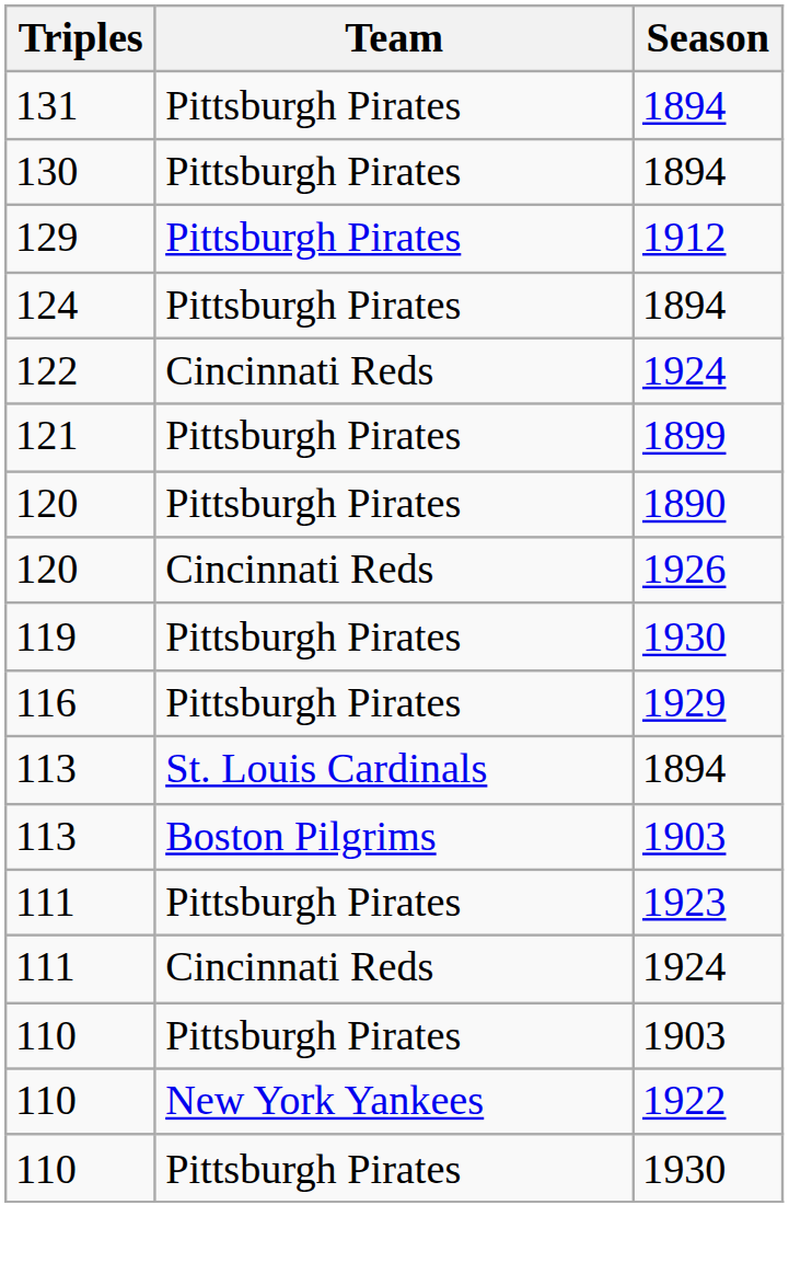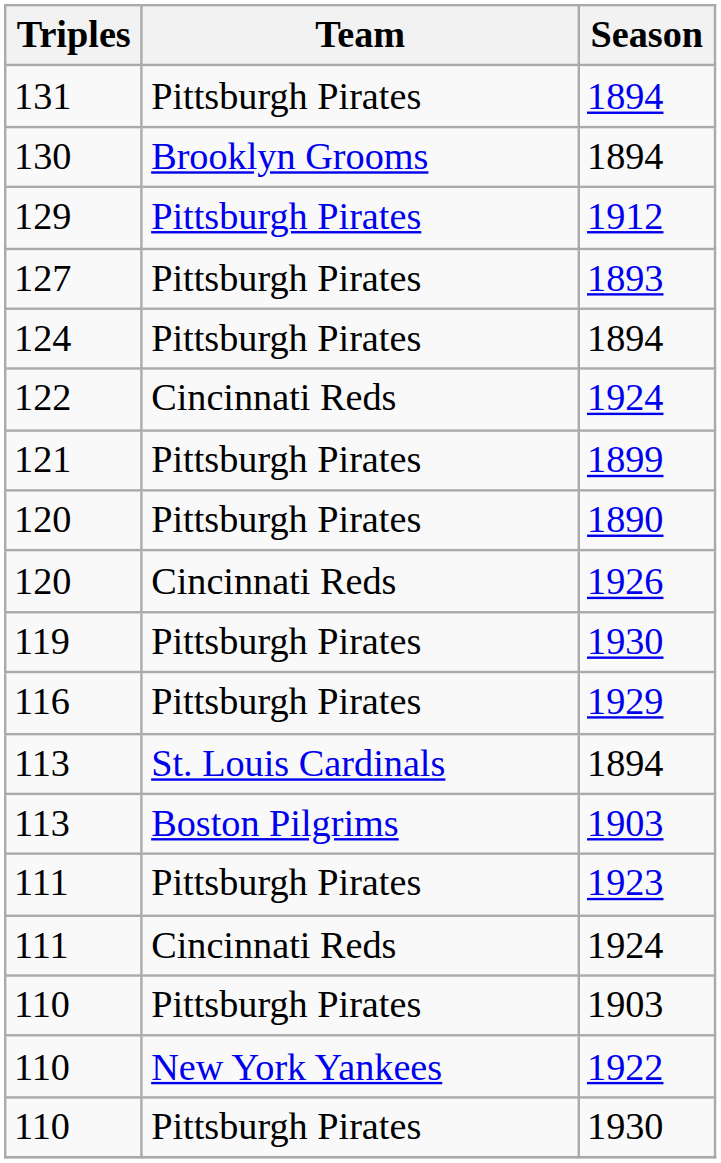130 | Team: Pittsburgh Pirates -> Brooklyn Grooms
+ row: 127 | Pittsburgh Pirates | 1893
